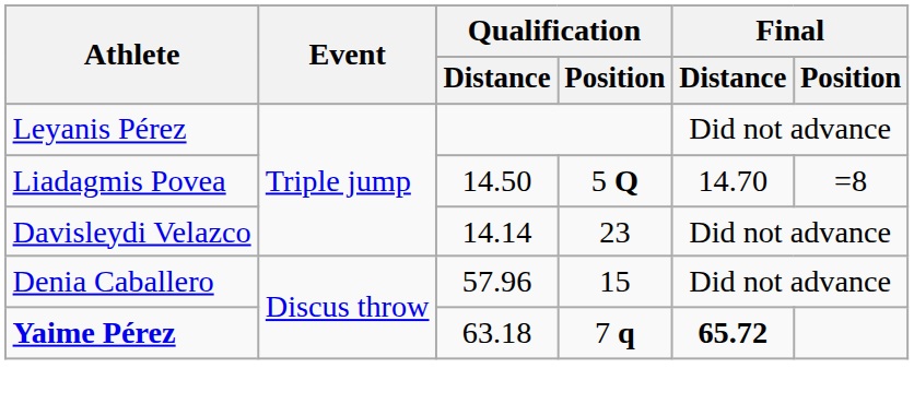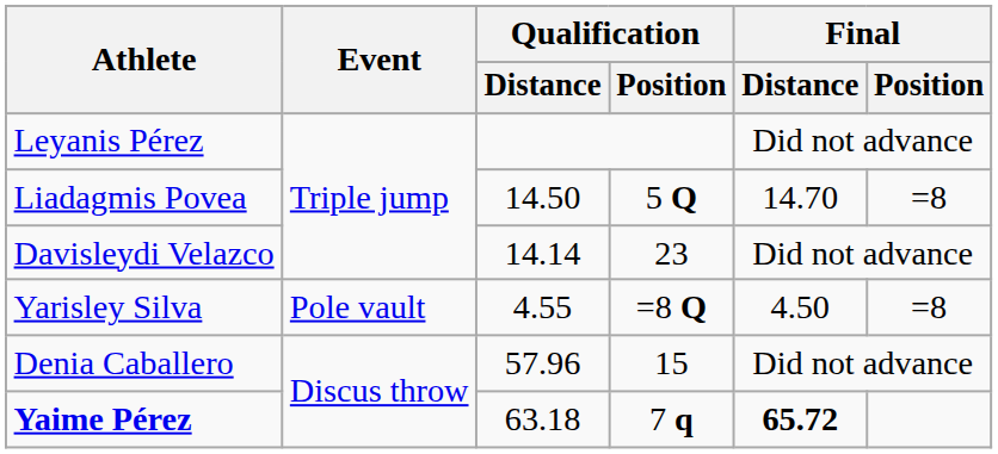+ row: Yarisley Silva | Pole vault | 4.55 | =8 Q | 4.50 | =8
